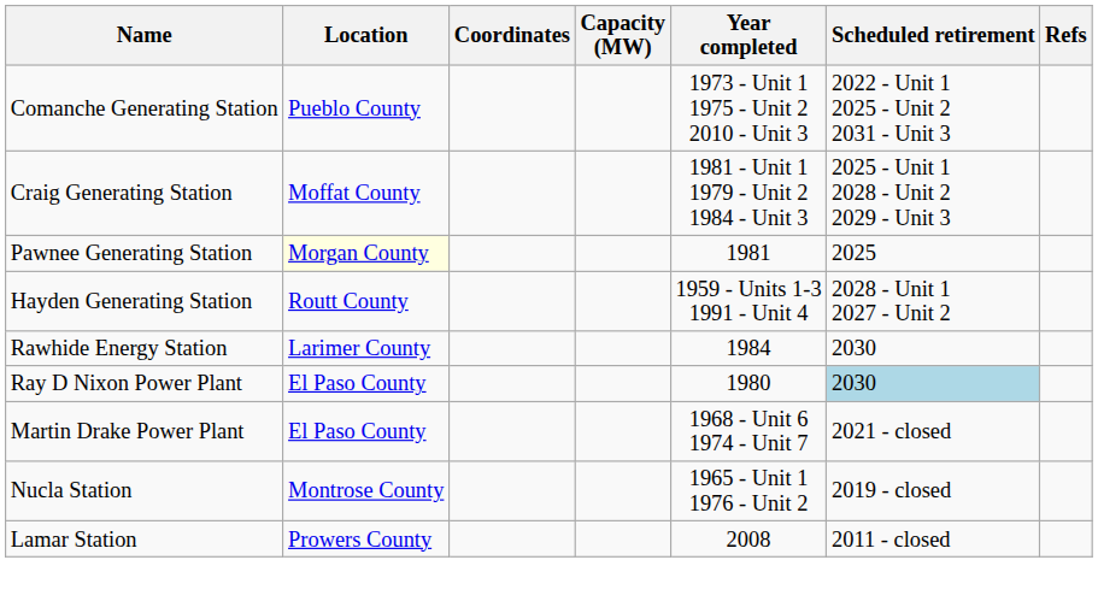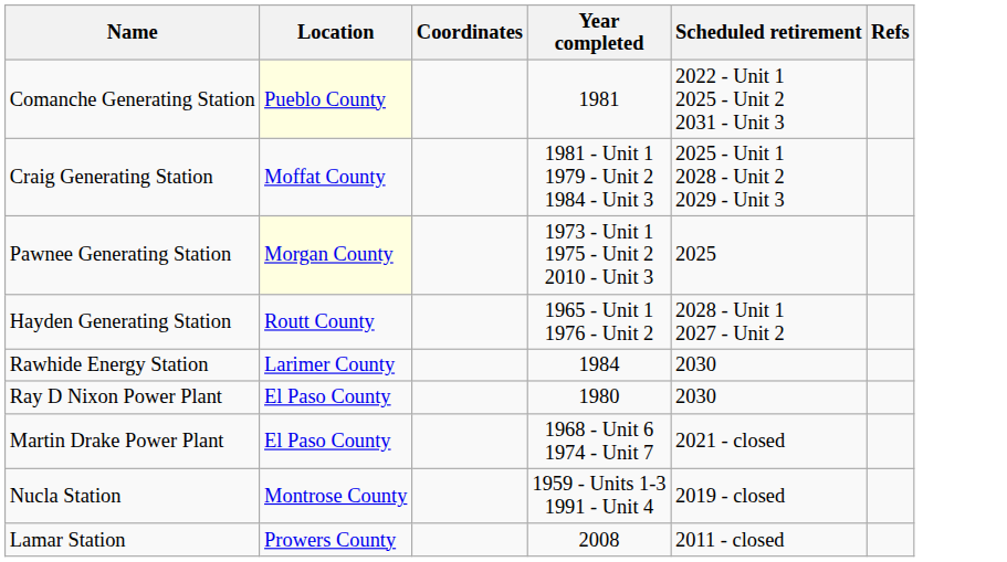- column: Capacity (MW)
Comanche Generating Station | Location: no background -> lightyellow background
Comanche Generating Station | Year completed: 1973 - Unit 1 1975 - Unit 2 2010 - Unit 3 -> 1981
Pawnee Generating Station | Year completed: 1981 -> 1973 - Unit 1 1975 - Unit 2 2010 - Unit 3
Hayden Generating Station | Year completed: 1959 - Units 1-3 1991 - Unit 4 -> 1965 - Unit 1 1976 - Unit 2
Ray D Nixon Power Plant | Scheduled retirement: lightblue background -> no background
Nucla Station | Year completed: 1965 - Unit 1 1976 - Unit 2 -> 1959 - Units 1-3 1991 - Unit 4
